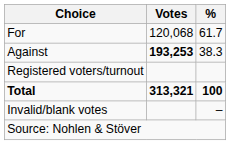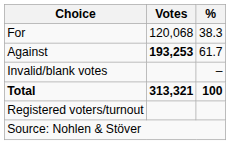For | %: 61.7 -> 38.3
Against | %: 38.3 -> 61.7
rows swapped: Invalid/blank votes <-> Registered voters/turnout
